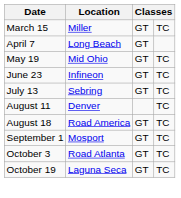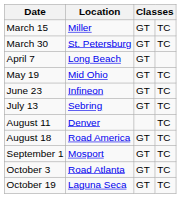+ row: March 30 | St. Petersburg | GT | TC
